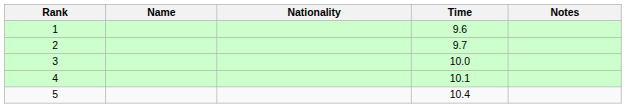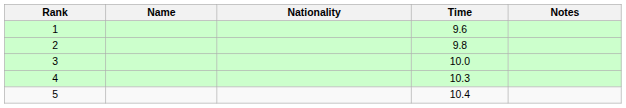2 | Time: 9.7 -> 9.8
4 | Time: 10.1 -> 10.3
